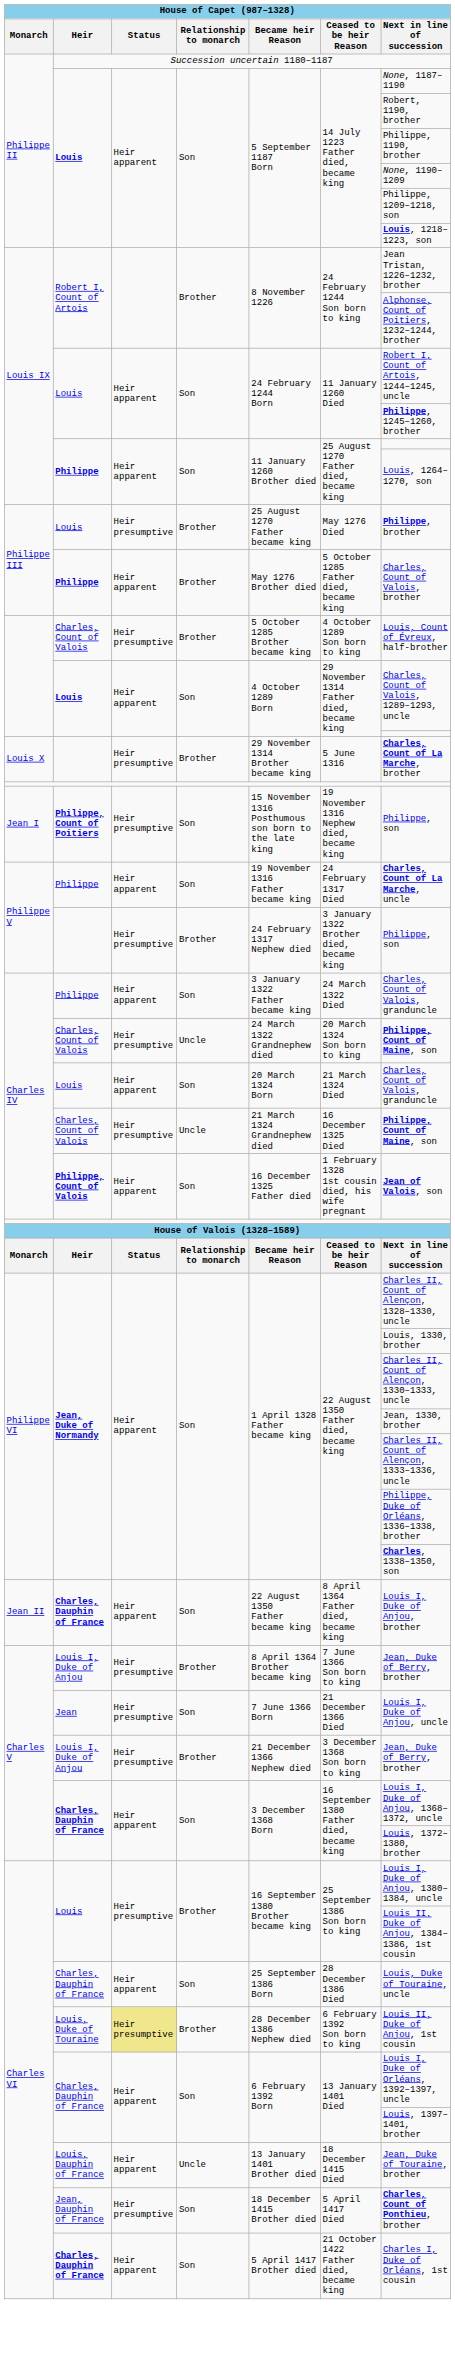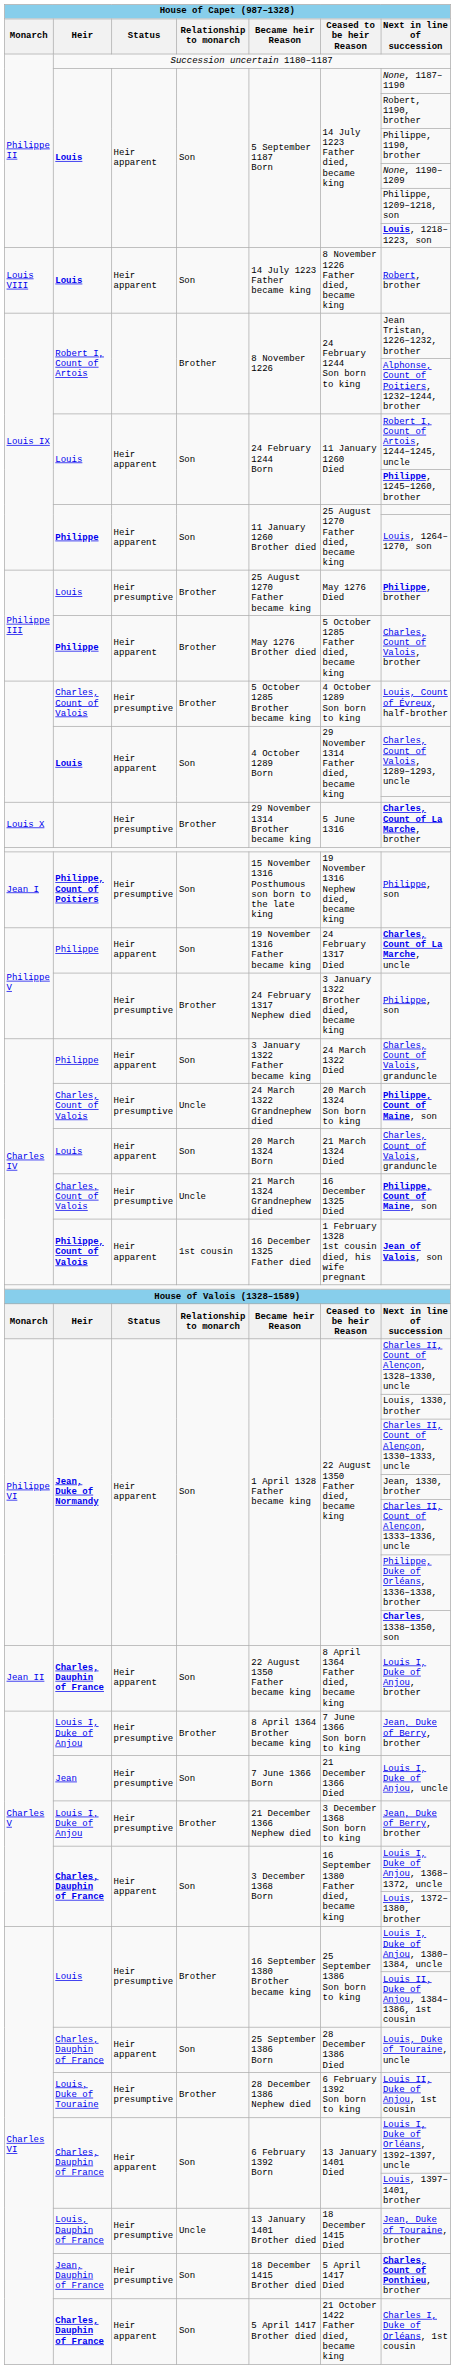+ row: Louis VIII | Louis | Heir apparent | Son | 14 July 1223 Father became king | 8 November 1226 Father died, became king | Robert, brother
Philippe, Count of Valois | Relationship to monarch: Son -> 1st cousin
Louis, Duke of Touraine | Status: khaki background -> no background
Louis, Dauphin of France | Status: Heir apparent -> Heir presumptive
